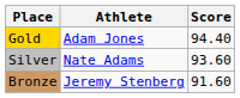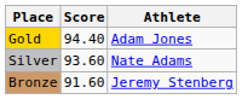columns swapped: Athlete <-> Score
